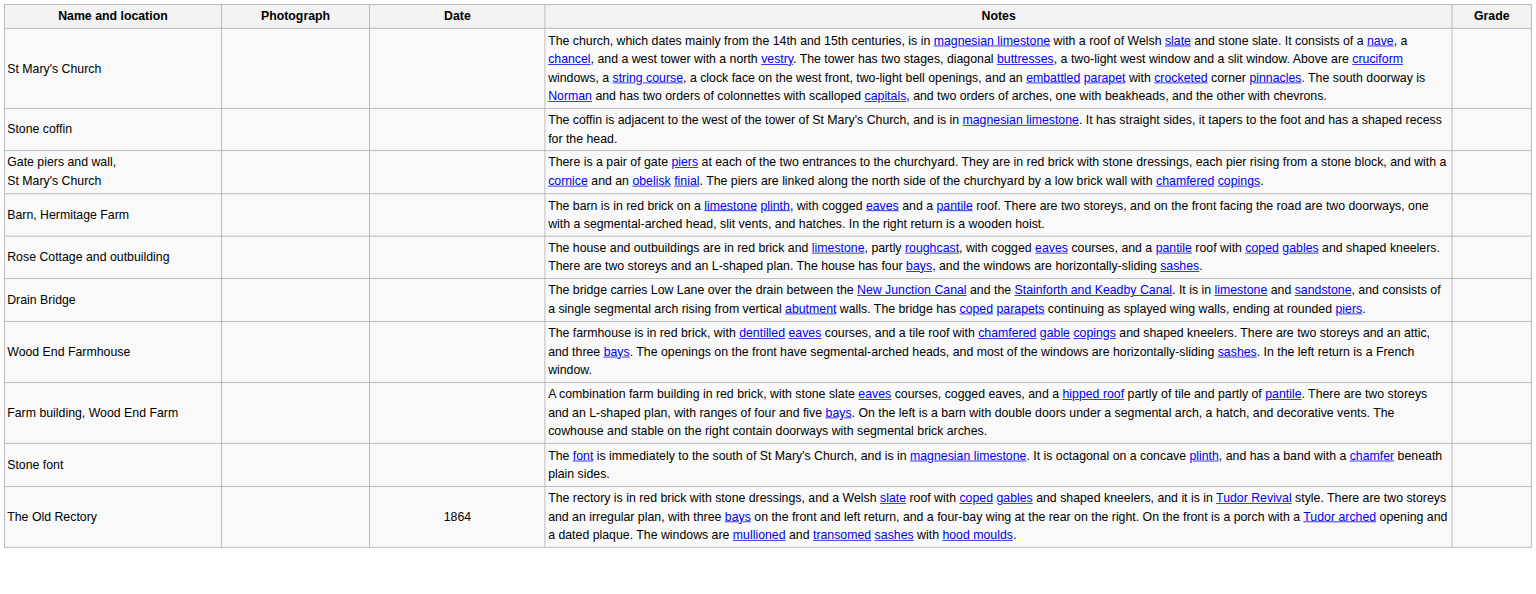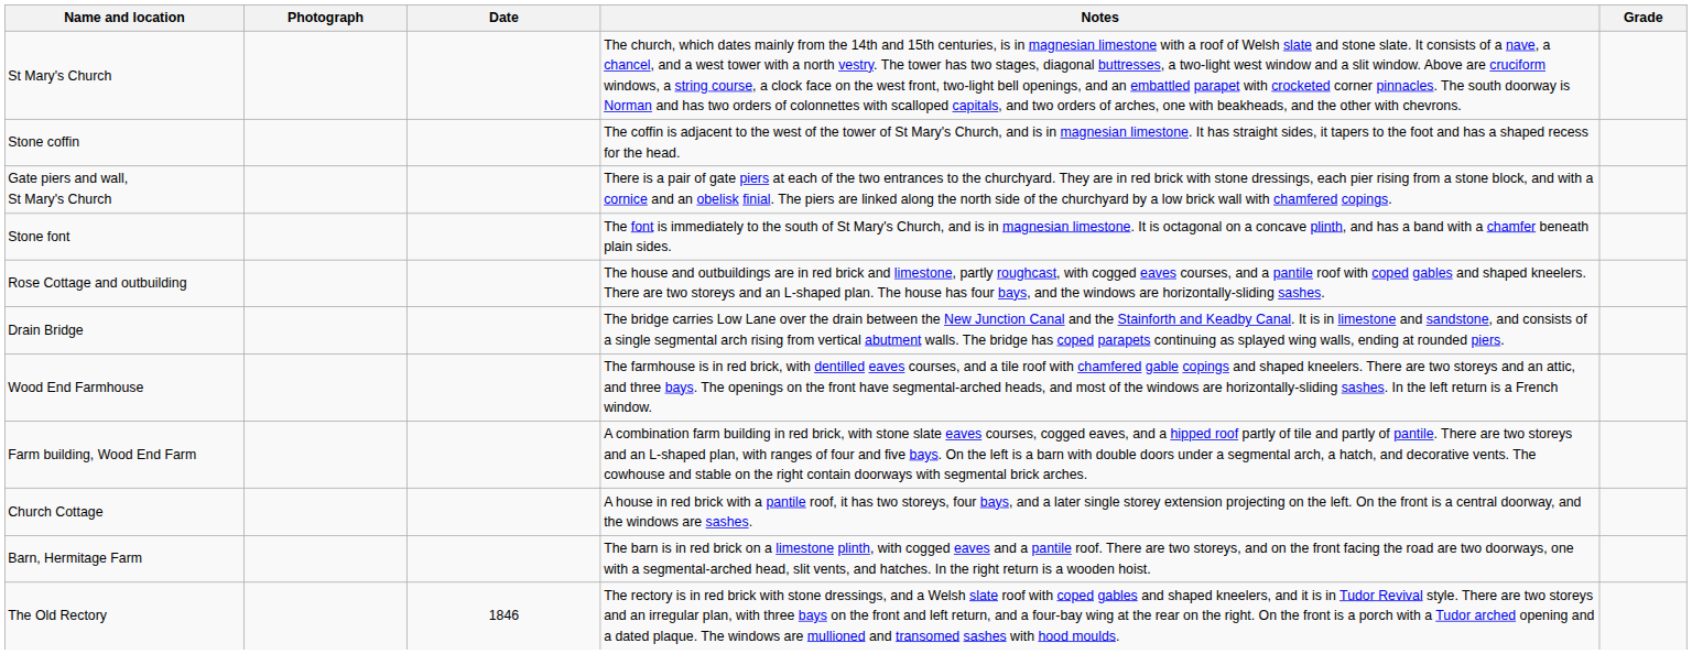rows swapped: Stone font <-> Barn, Hermitage Farm
+ row: Church Cottage | A house in red brick with a pantile roof, it has two storeys, four bays, and a later single storey extension projecting on the left. On the front is a central doorway, and the windows are sashes.
The Old Rectory | Date: 1864 -> 1846
